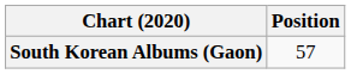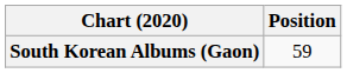South Korean Albums (Gaon) | Position: 57 -> 59
